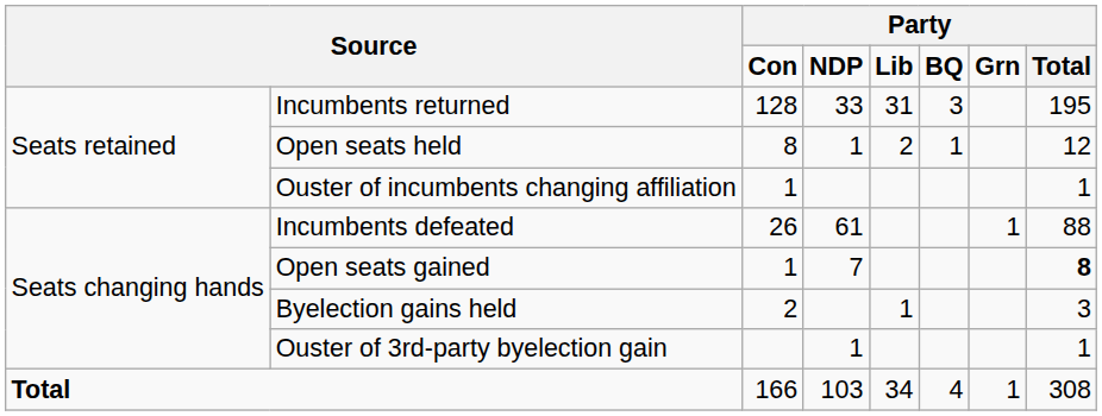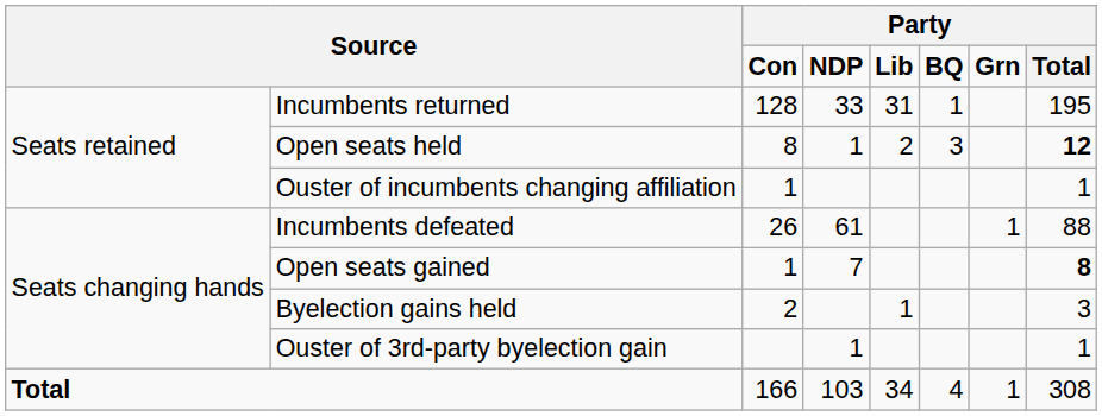Incumbents returned | column 6: 3 -> 1
Open seats held | column 6: 1 -> 3
Open seats held | column 8: normal -> bold
